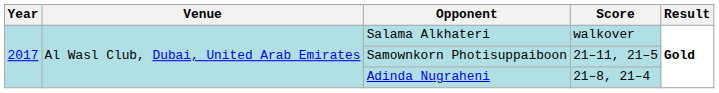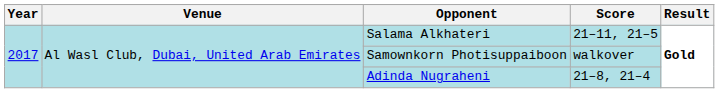Salama Alkhateri | Score: walkover -> 21–11, 21–5
Samownkorn Photisuppaiboon | Score: 21–11, 21–5 -> walkover
